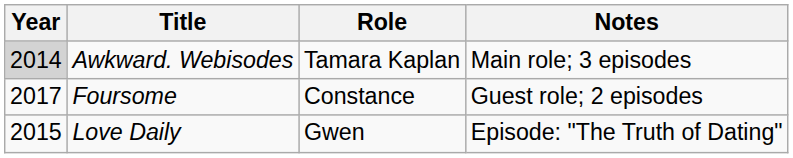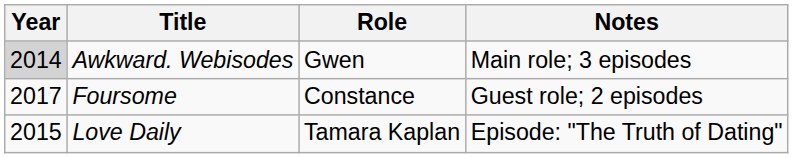Awkward. Webisodes | Role: Tamara Kaplan -> Gwen
Love Daily | Role: Gwen -> Tamara Kaplan
